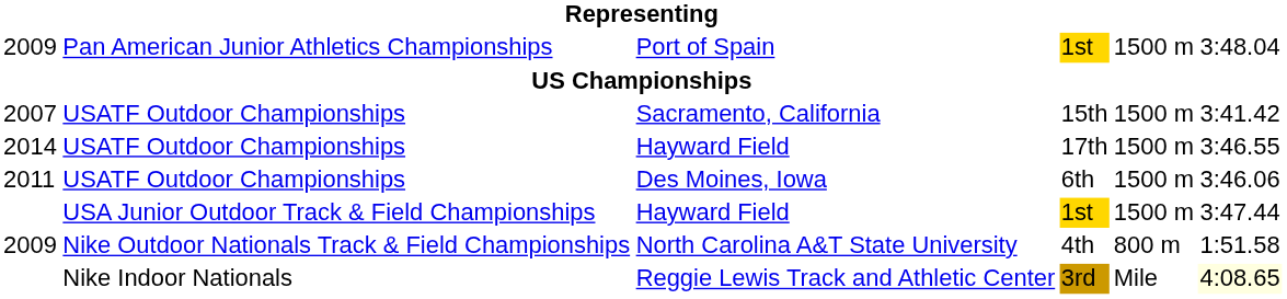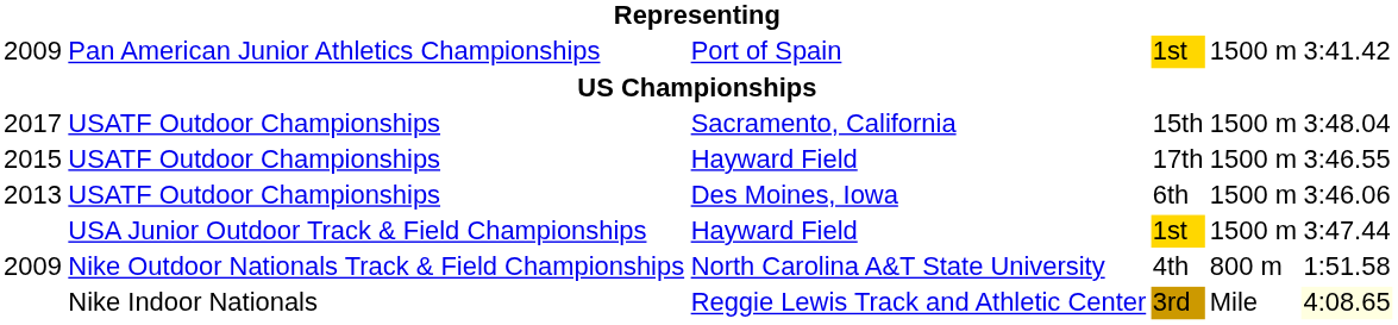Port of Spain | column 6: 3:48.04 -> 3:41.42
Sacramento, California | column 1: 2007 -> 2017
Sacramento, California | column 6: 3:41.42 -> 3:48.04
Hayward Field / 17th | column 1: 2014 -> 2015
Des Moines, Iowa | column 1: 2011 -> 2013
